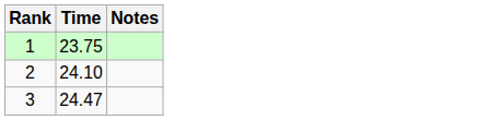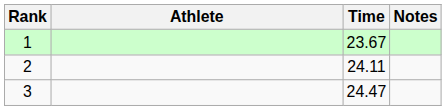+ column: Athlete
1 | Time: 23.75 -> 23.67
2 | Time: 24.10 -> 24.11
